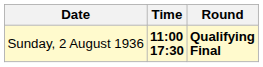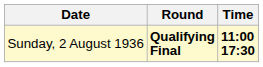columns swapped: Time <-> Round
